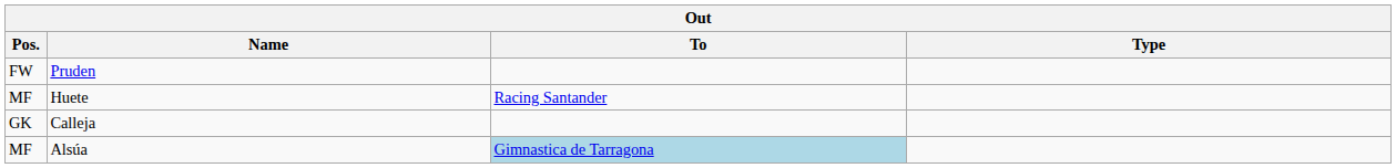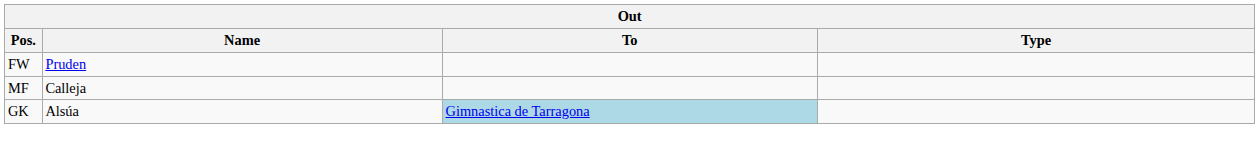- row: MF | Huete | Racing Santander
Calleja | Pos.: GK -> MF
Alsúa | Pos.: MF -> GK
